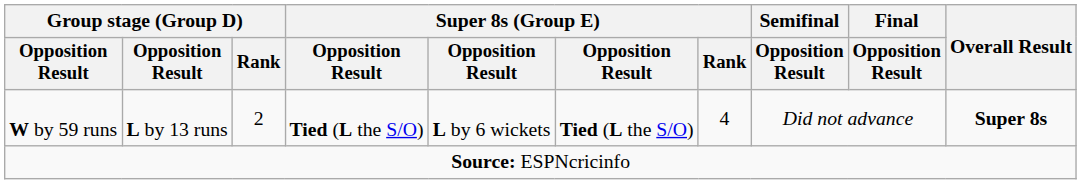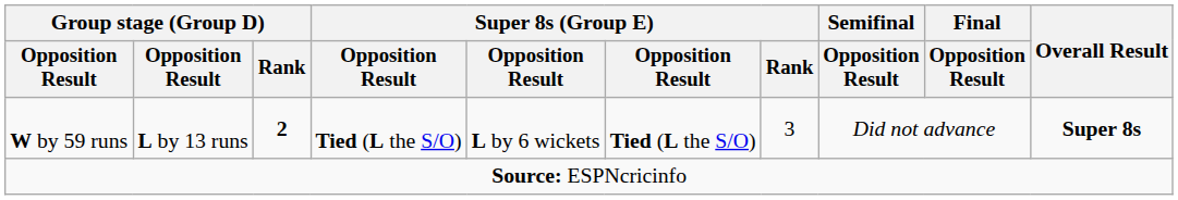W by 59 runs | Group stage (Group D) / Rank: normal -> bold
W by 59 runs | Super 8s (Group E) / Rank: 4 -> 3
